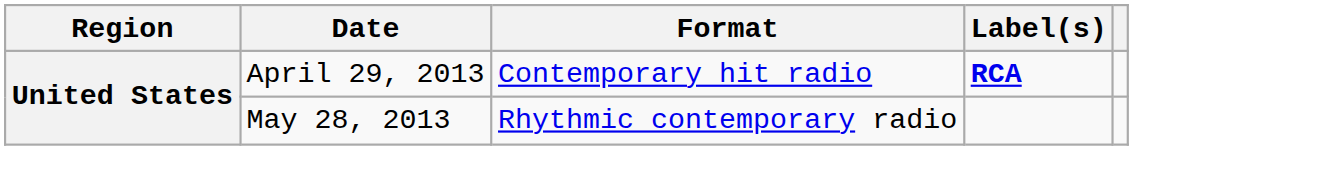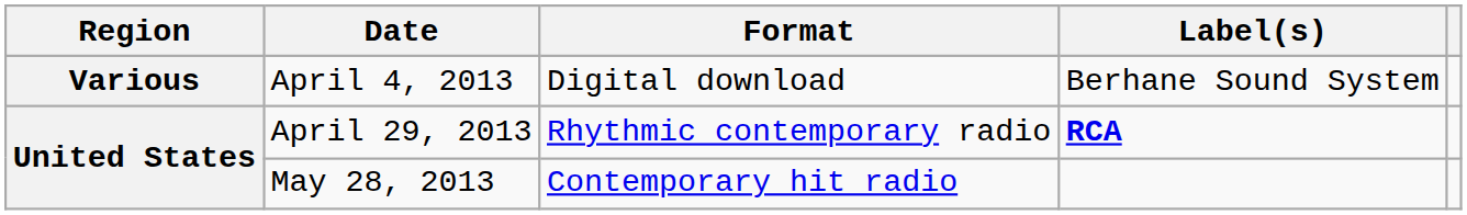+ row: Various | April 4, 2013 | Digital download | Berhane Sound System
April 29, 2013 | Format: Contemporary hit radio -> Rhythmic contemporary radio
May 28, 2013 | Format: Rhythmic contemporary radio -> Contemporary hit radio
